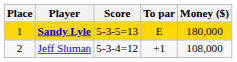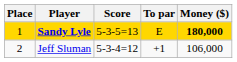Sandy Lyle | Money ($): normal -> bold
Jeff Sluman | Money ($): 108,000 -> 106,000
